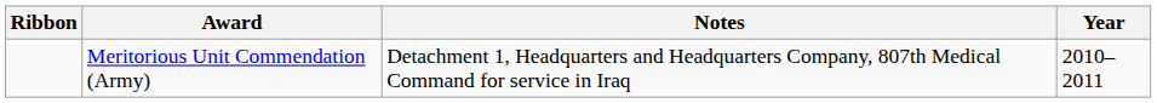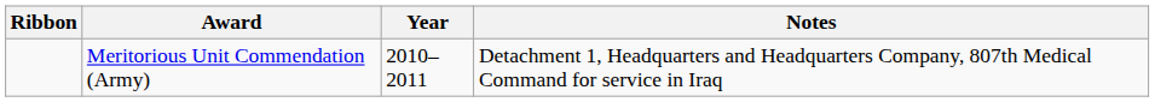columns swapped: Year <-> Notes
